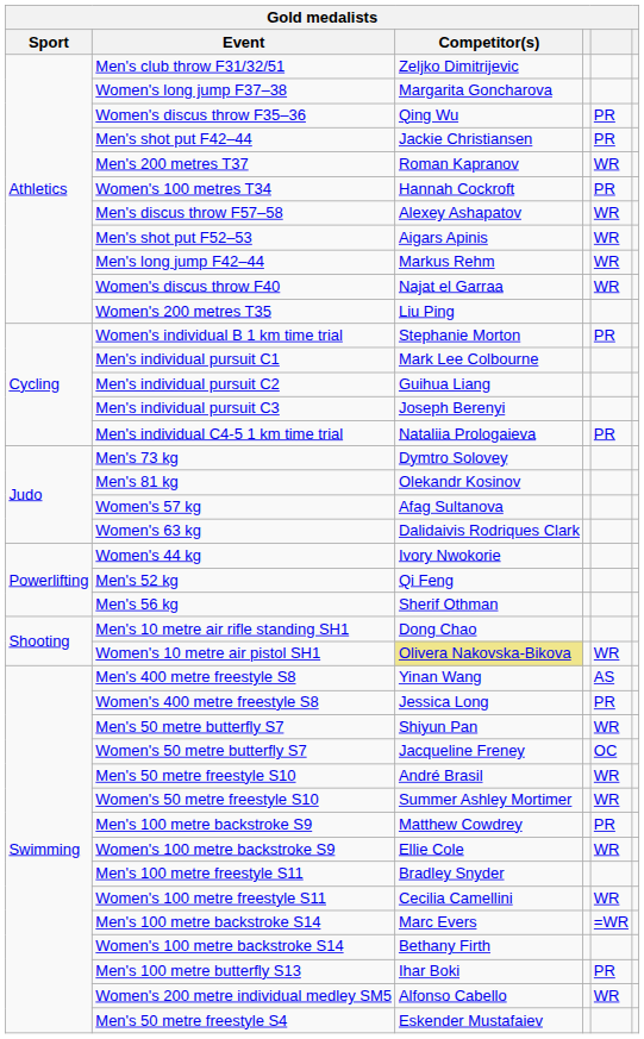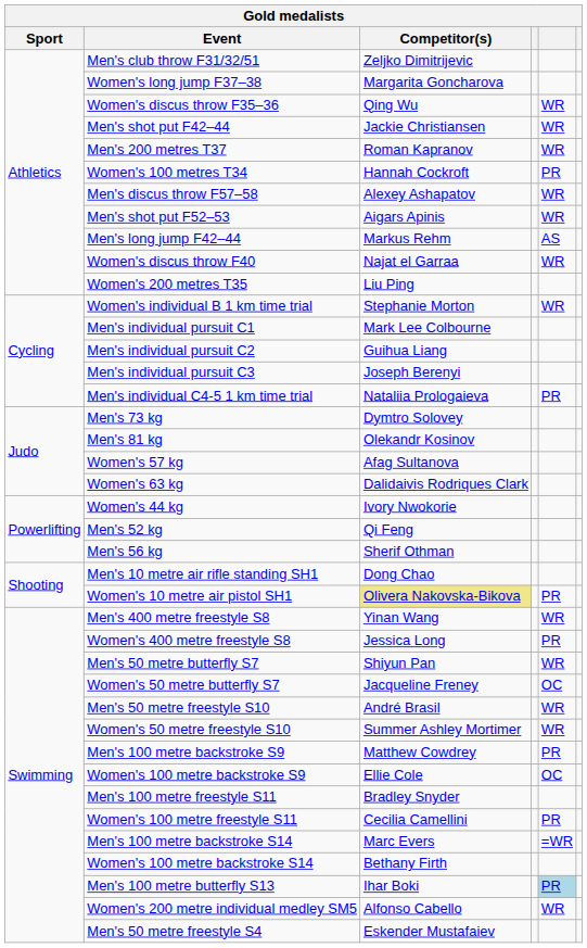Women's discus throw F35–36 | column 5: PR -> WR
Men's shot put F42–44 | column 5: PR -> WR
Men's long jump F42–44 | column 5: WR -> AS
Women's individual B 1 km time trial | column 5: PR -> WR
Women's 10 metre air pistol SH1 | column 5: WR -> PR
Men's 400 metre freestyle S8 | column 5: AS -> WR
Women's 100 metre backstroke S9 | column 5: WR -> OC
Women's 100 metre freestyle S11 | column 5: WR -> PR
Men's 100 metre butterfly S13 | column 5: no background -> lightblue background
